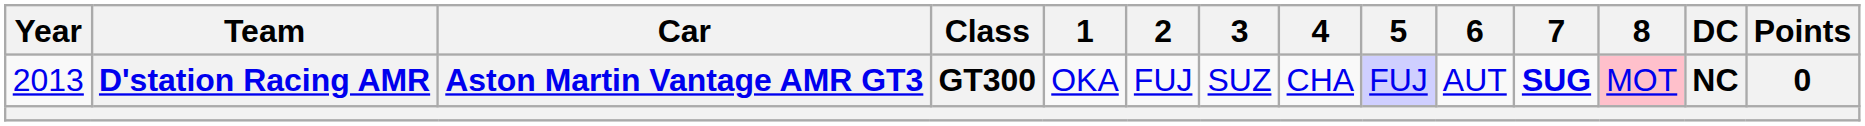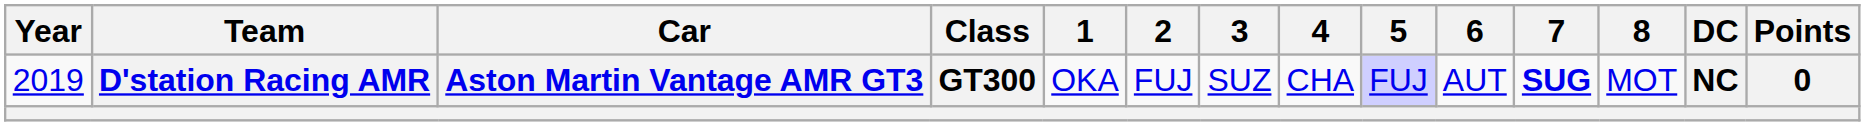D'station Racing AMR | Year: 2013 -> 2019
D'station Racing AMR | 8: pink background -> no background
